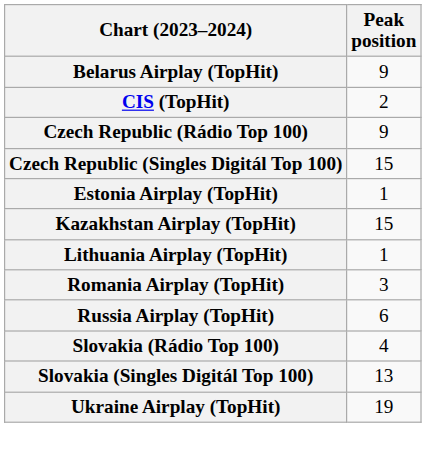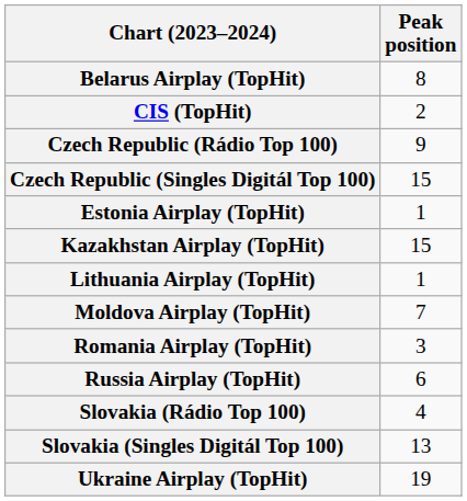Belarus Airplay (TopHit) | Peak position: 9 -> 8
+ row: Moldova Airplay (TopHit) | 7
